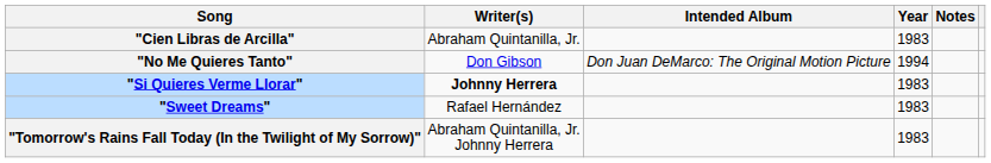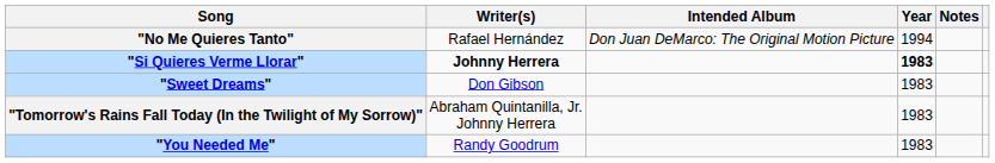- row: "Cien Libras de Arcilla" | Abraham Quintanilla, Jr. | 1983
"No Me Quieres Tanto" | Writer(s): Don Gibson -> Rafael Hernández
"Si Quieres Verme Llorar" | Year: normal -> bold
"Sweet Dreams" | Writer(s): Rafael Hernández -> Don Gibson
+ row: "You Needed Me" | Randy Goodrum | 1983
